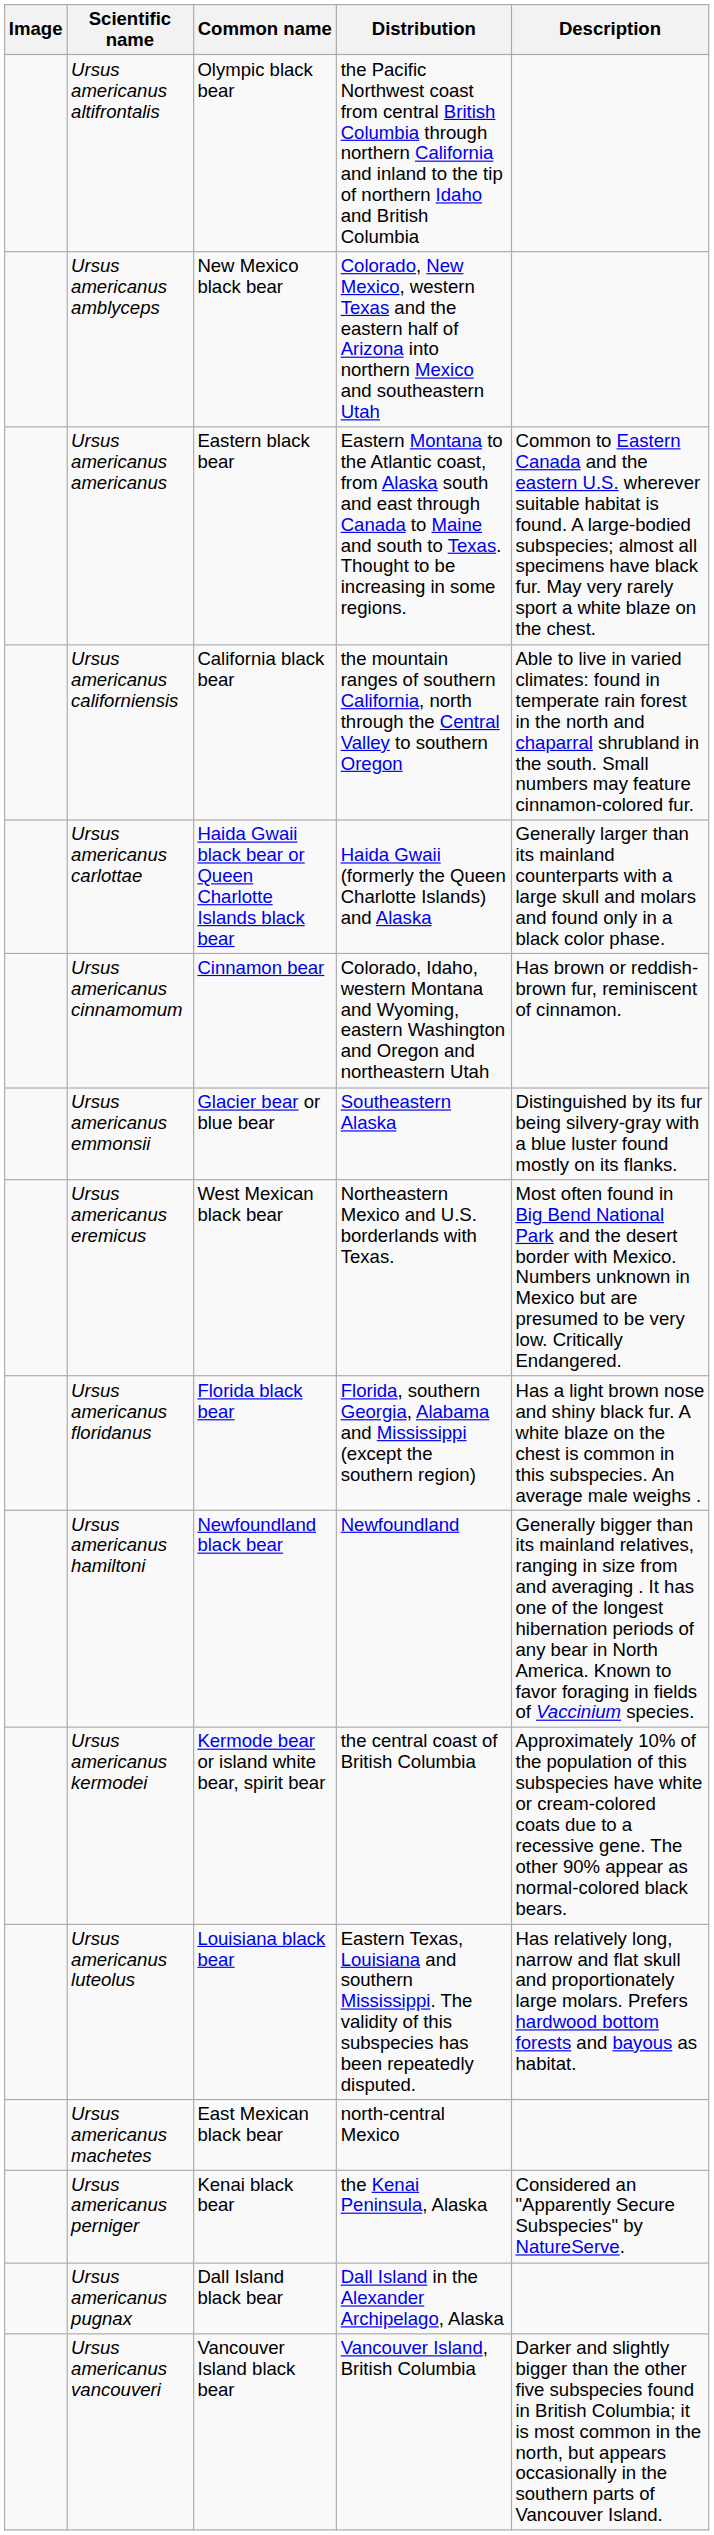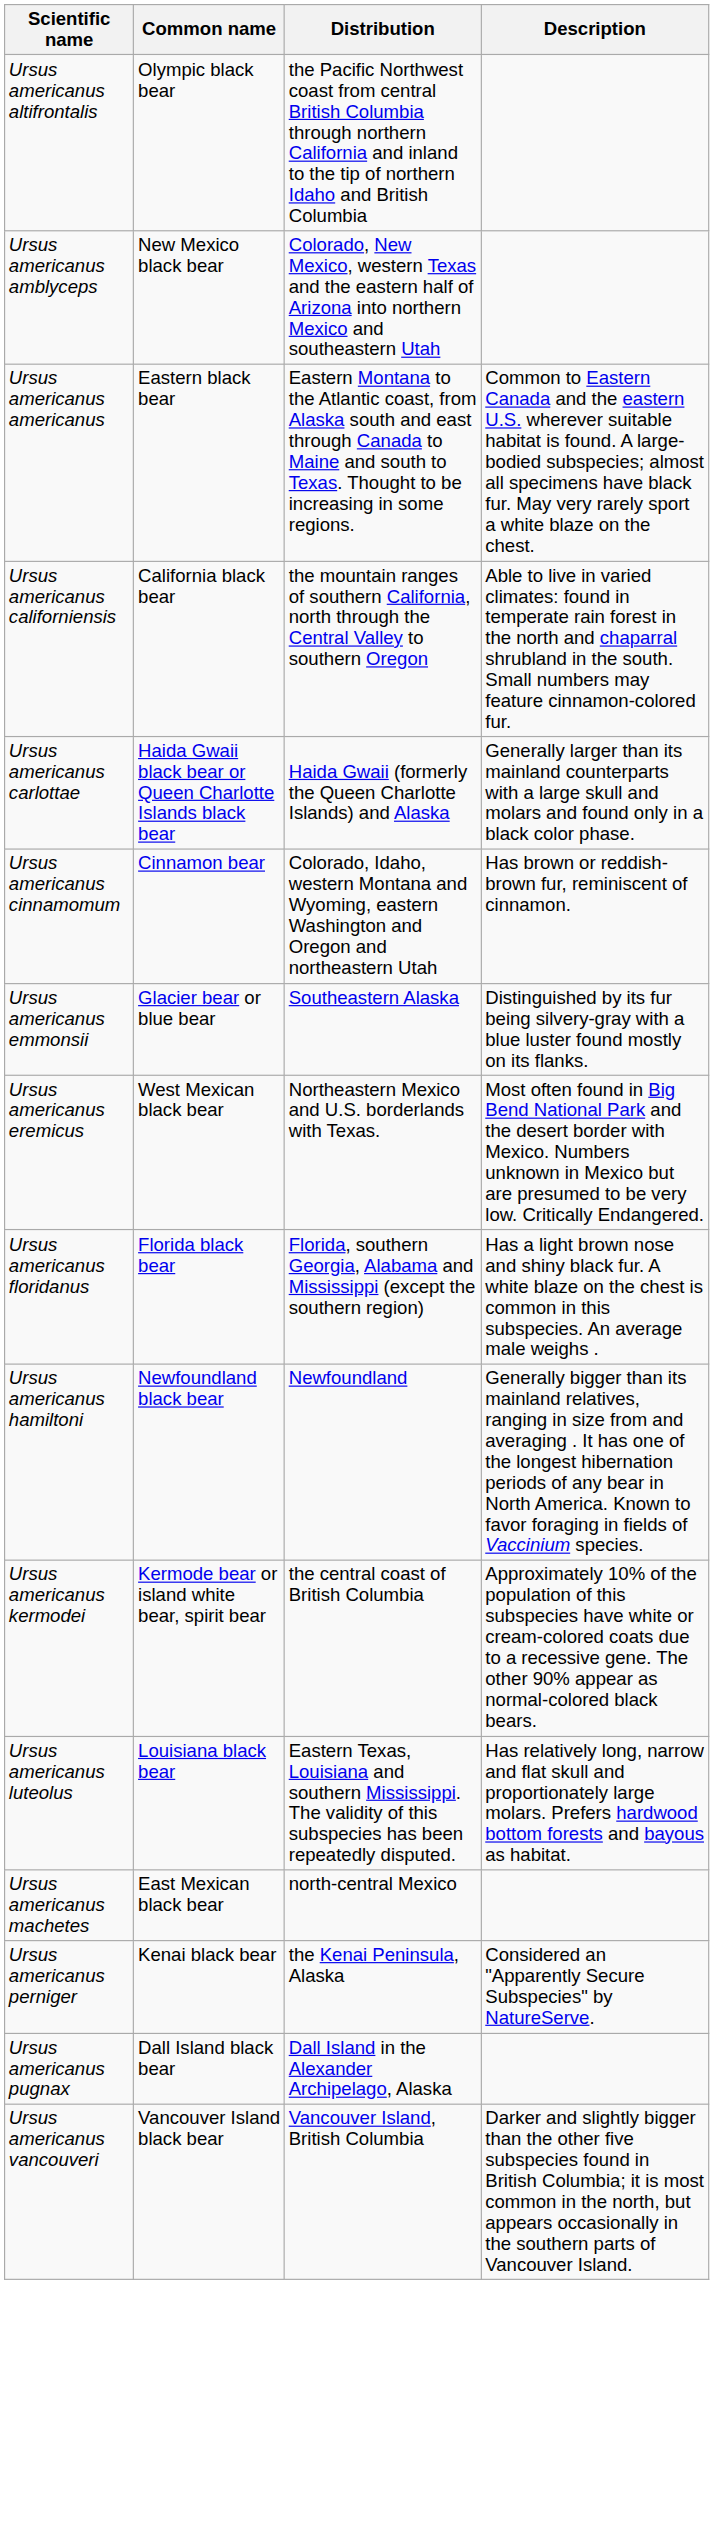- column: Image
